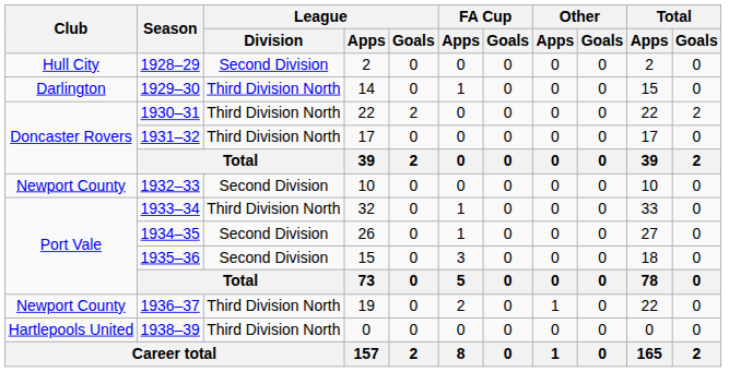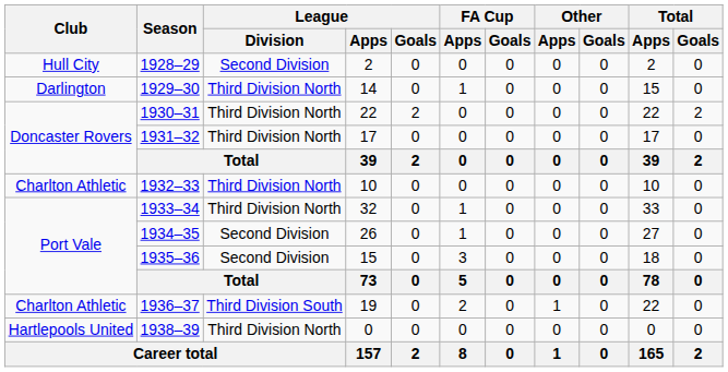1932–33 | Club: Newport County -> Charlton Athletic
1932–33 | League / Division: Second Division -> Third Division North
1936–37 | Club: Newport County -> Charlton Athletic
1936–37 | League / Division: Third Division North -> Third Division South
